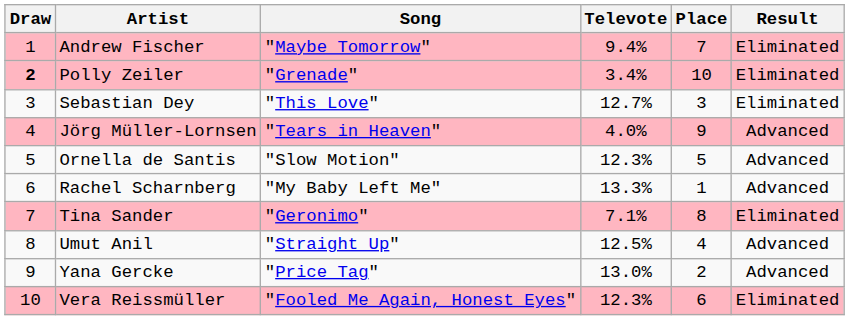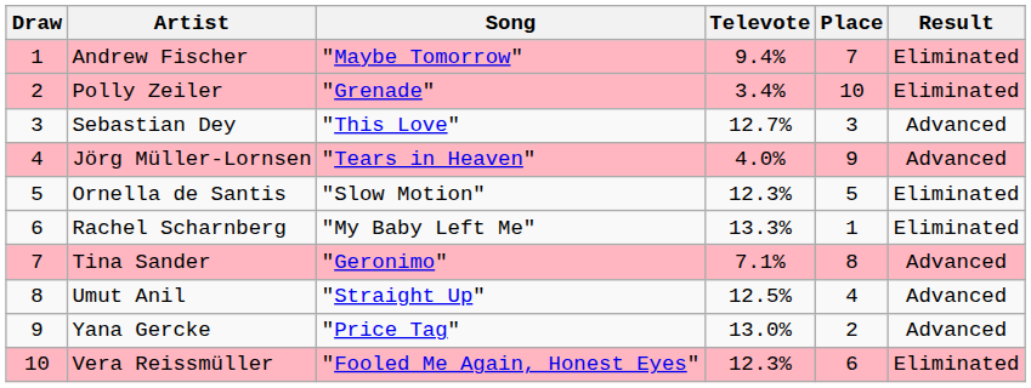Polly Zeiler | Draw: bold -> normal
Sebastian Dey | Result: Eliminated -> Advanced
Ornella de Santis | Result: Advanced -> Eliminated
Rachel Scharnberg | Result: Advanced -> Eliminated
Tina Sander | Result: Eliminated -> Advanced
